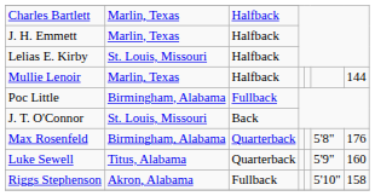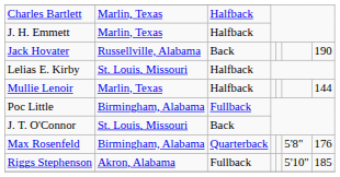+ row: Jack Hovater | Russellville, Alabama | Back | 190
- row: Luke Sewell | Titus, Alabama | Quarterback | 5'9" | 160
Riggs Stephenson | column 7: 158 -> 185
